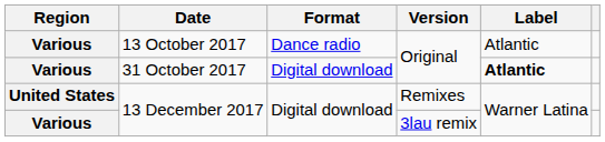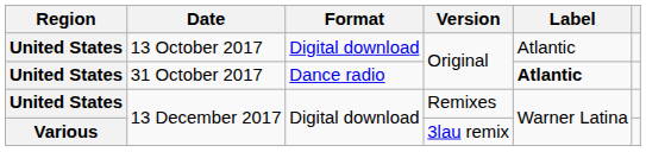13 October 2017 | Region: Various -> United States
13 October 2017 | Format: Dance radio -> Digital download
31 October 2017 | Region: Various -> United States
31 October 2017 | Format: Digital download -> Dance radio
